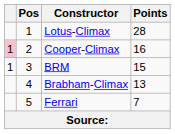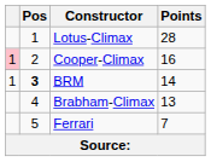BRM | Pos: normal -> bold
BRM | Points: 15 -> 14
